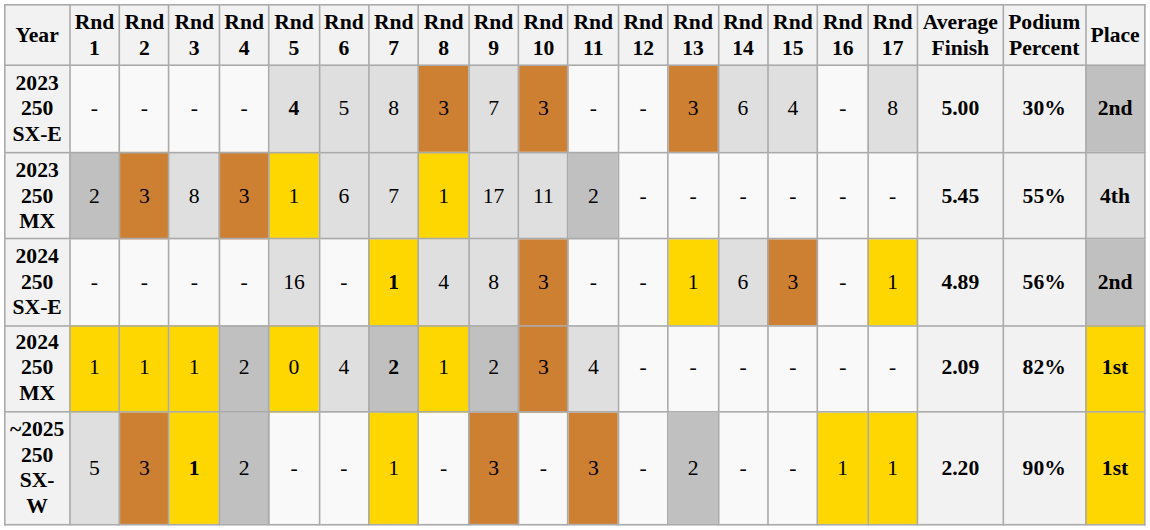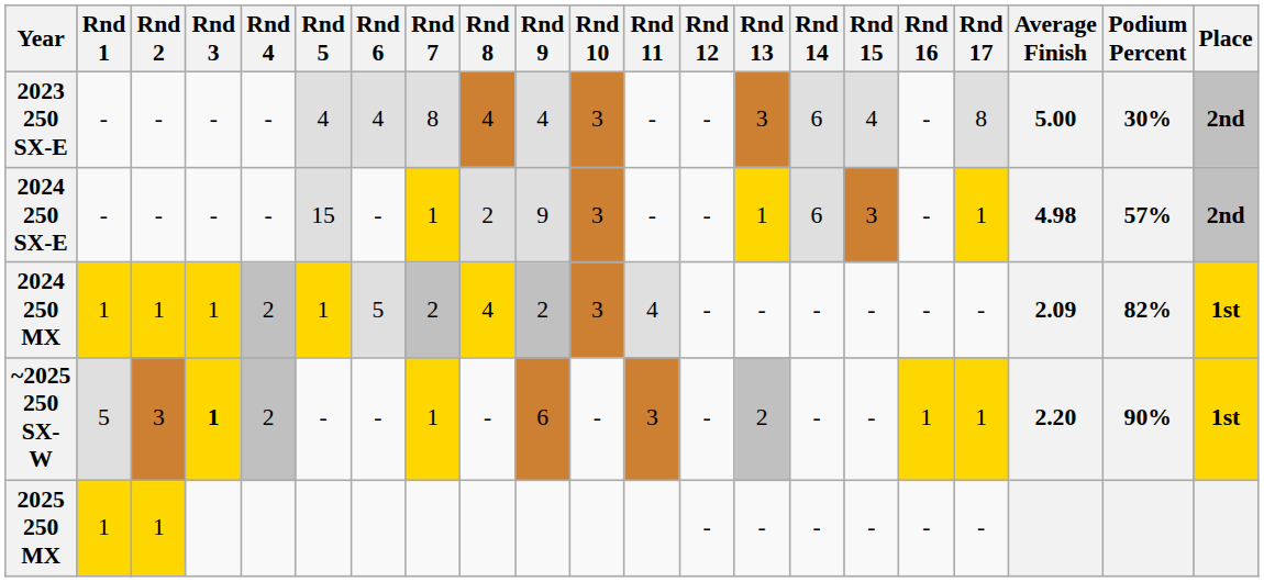2023 250 SX-E | Rnd 5: bold -> normal
2023 250 SX-E | Rnd 6: 5 -> 4
2023 250 SX-E | Rnd 8: 3 -> 4
2023 250 SX-E | Rnd 9: 7 -> 4
- row: 2023 250 MX | 2 | 3 | 8 | 3 | 1 | 6 | 7 | 1 | 17 | 11 | 2 | - | - | - | - | - | - | 5.45 | 55% | 4th
2024 250 SX-E | Rnd 5: 16 -> 15
2024 250 SX-E | Rnd 7: bold -> normal
2024 250 SX-E | Rnd 8: 4 -> 2
2024 250 SX-E | Rnd 9: 8 -> 9
2024 250 SX-E | Average Finish: 4.89 -> 4.98
2024 250 SX-E | Podium Percent: 56% -> 57%
2024 250 MX | Rnd 5: 0 -> 1
2024 250 MX | Rnd 6: 4 -> 5
2024 250 MX | Rnd 7: bold -> normal
2024 250 MX | Rnd 8: 1 -> 4
~2025 250 SX-W | Rnd 9: 3 -> 6
+ row: 2025 250 MX | 1 | 1 | - | - | - | - | - | -
